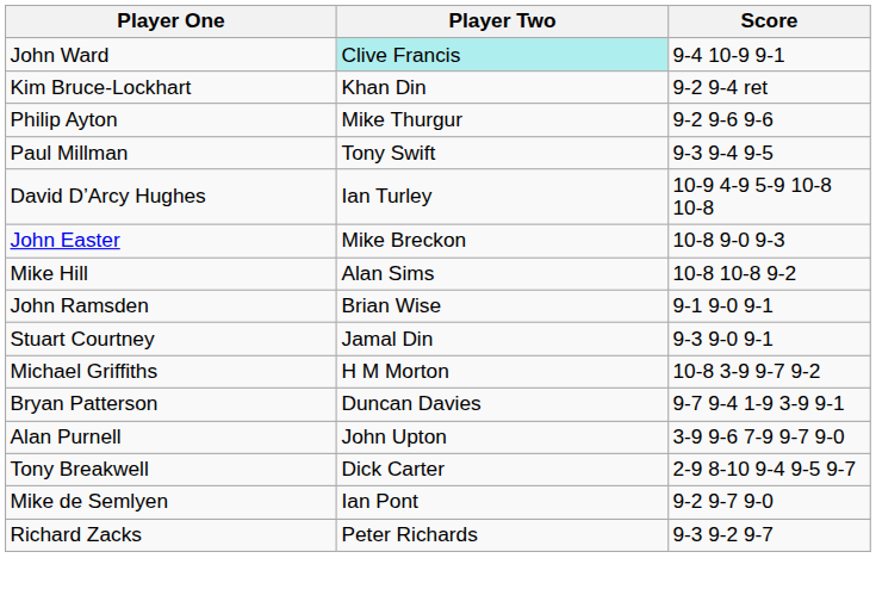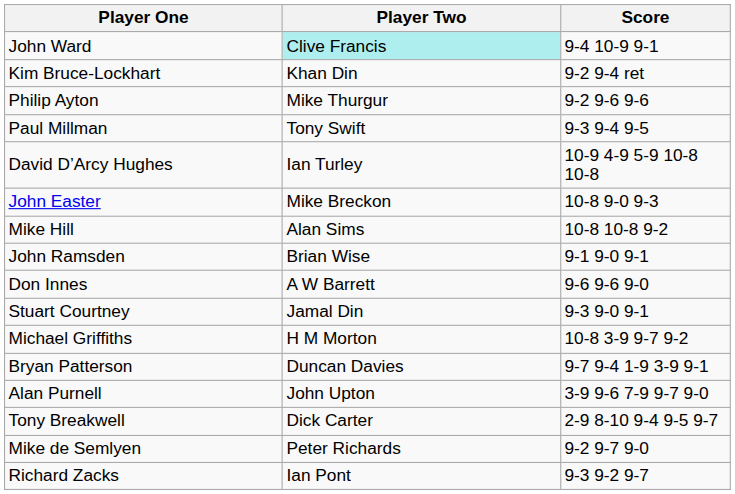+ row: Don Innes | A W Barrett | 9-6 9-6 9-0
Mike de Semlyen | Player Two: Ian Pont -> Peter Richards
Richard Zacks | Player Two: Peter Richards -> Ian Pont
